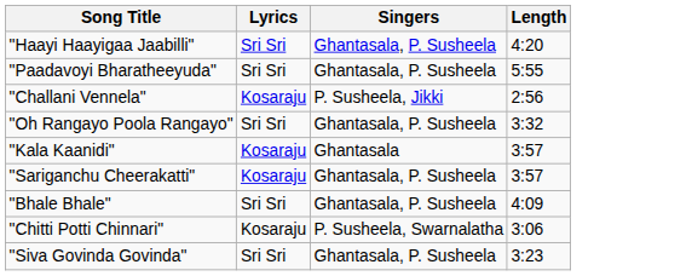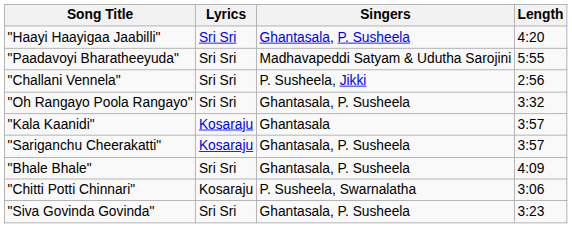"Paadavoyi Bharatheeyuda" | Singers: Ghantasala, P. Susheela -> Madhavapeddi Satyam & Udutha Sarojini
"Challani Vennela" | Lyrics: Kosaraju -> Sri Sri
